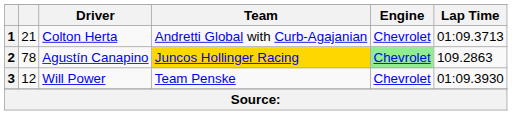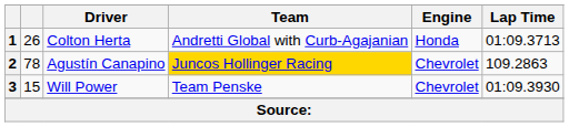1 | column 2: 21 -> 26
1 | Engine: Chevrolet -> Honda
2 | Engine: lightgreen background -> no background
3 | column 2: 12 -> 15
